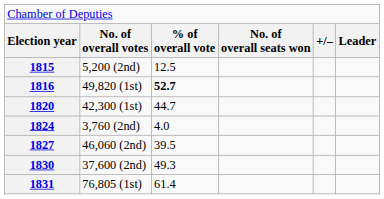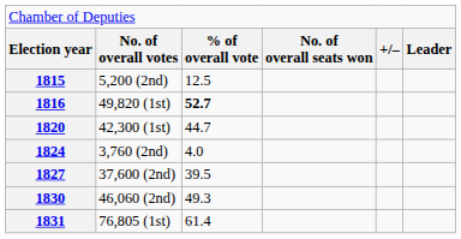1827 | column 2: 46,060 (2nd) -> 37,600 (2nd)
1830 | column 2: 37,600 (2nd) -> 46,060 (2nd)
